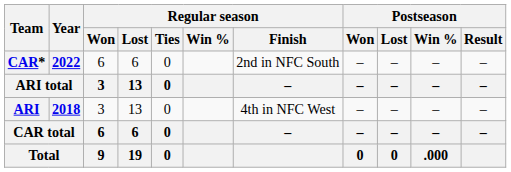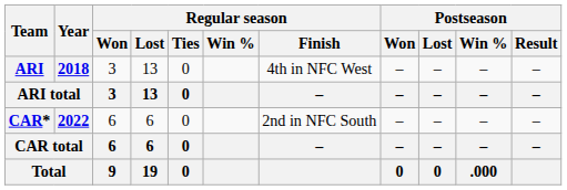rows swapped: ARI <-> CAR*
